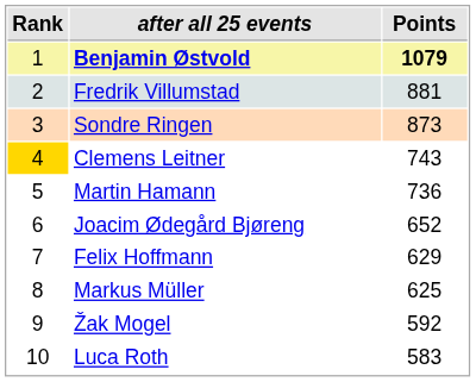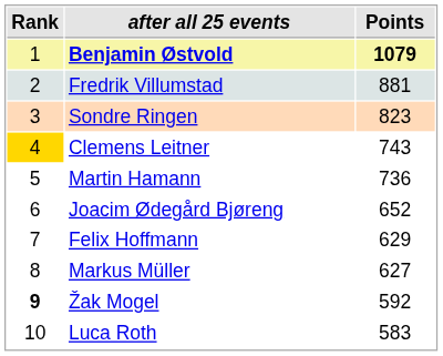Sondre Ringen | Points: 873 -> 823
Markus Müller | Points: 625 -> 627
Žak Mogel | Rank: normal -> bold
